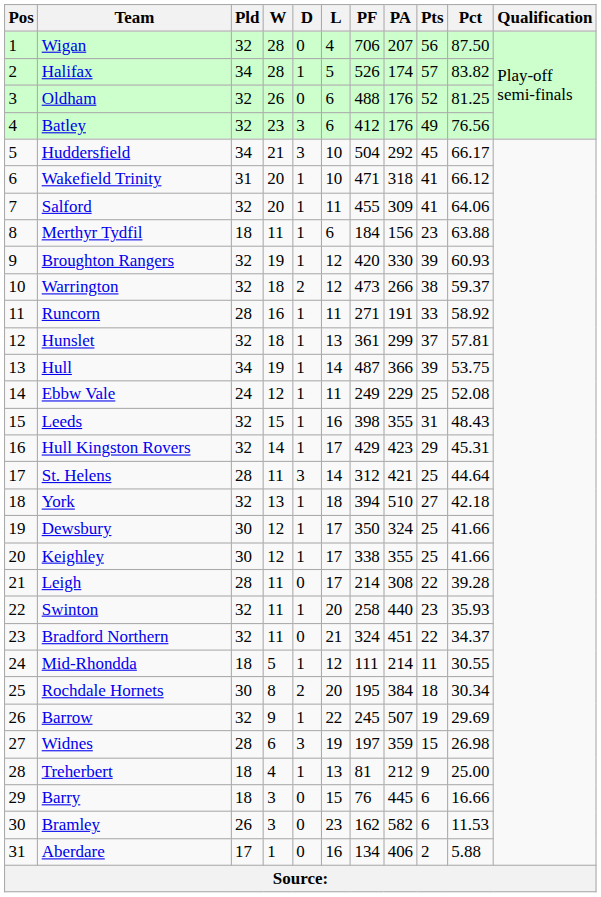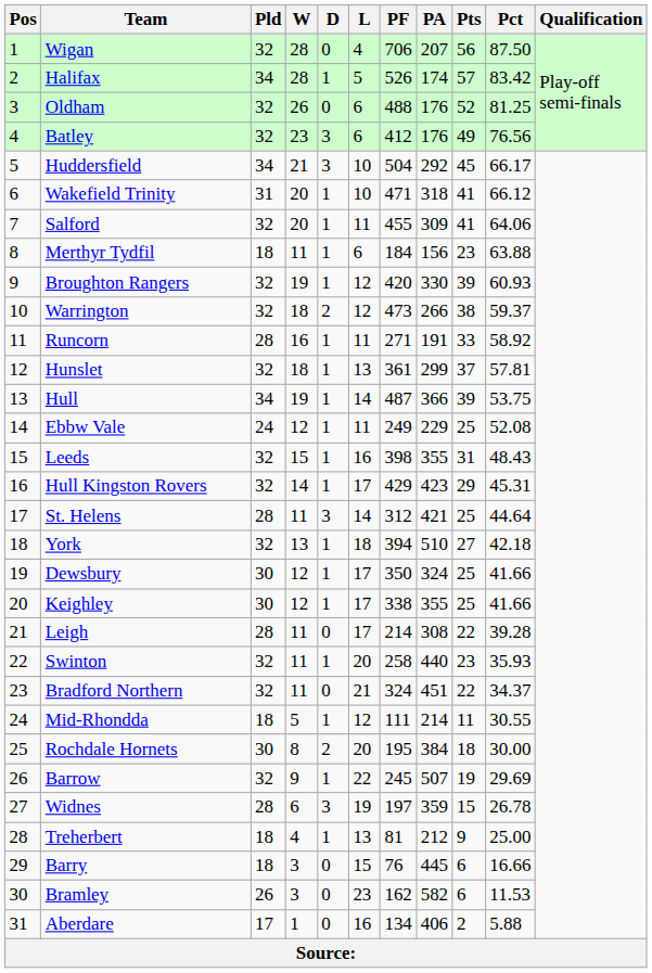Halifax | Pct: 83.82 -> 83.42
Rochdale Hornets | Pct: 30.34 -> 30.00
Widnes | Pct: 26.98 -> 26.78
